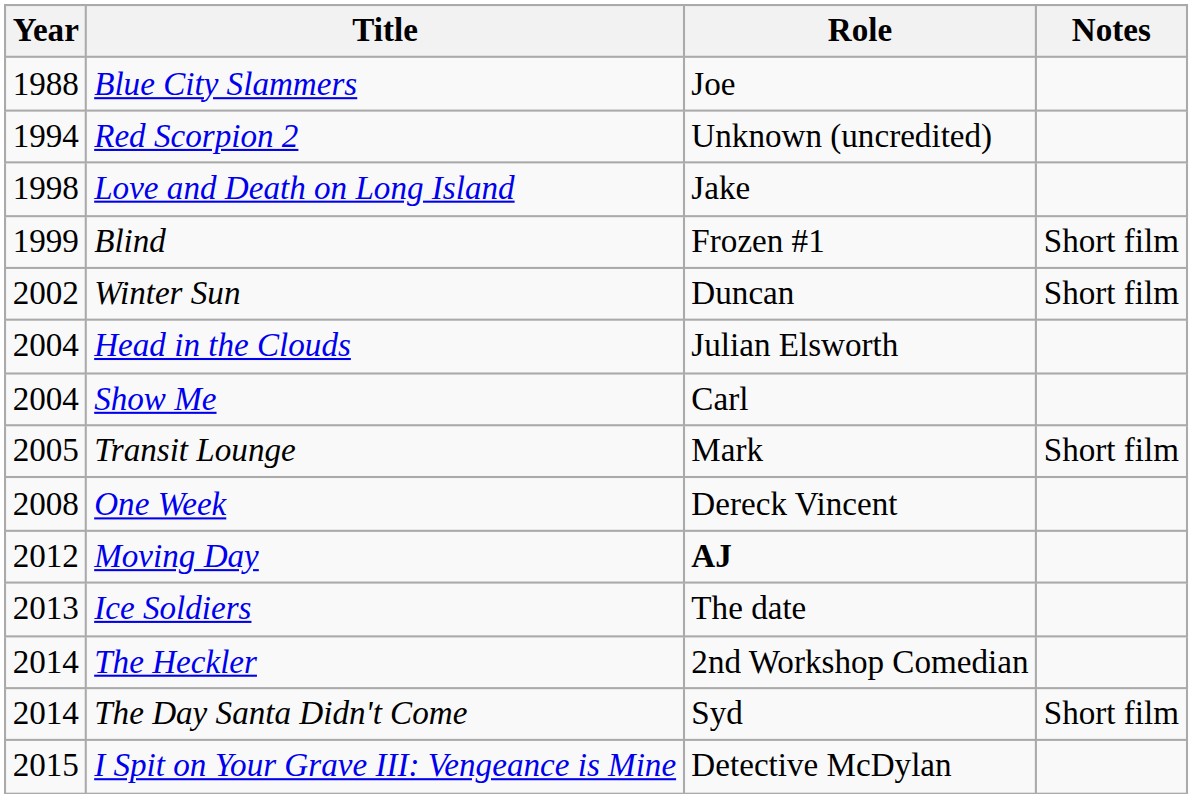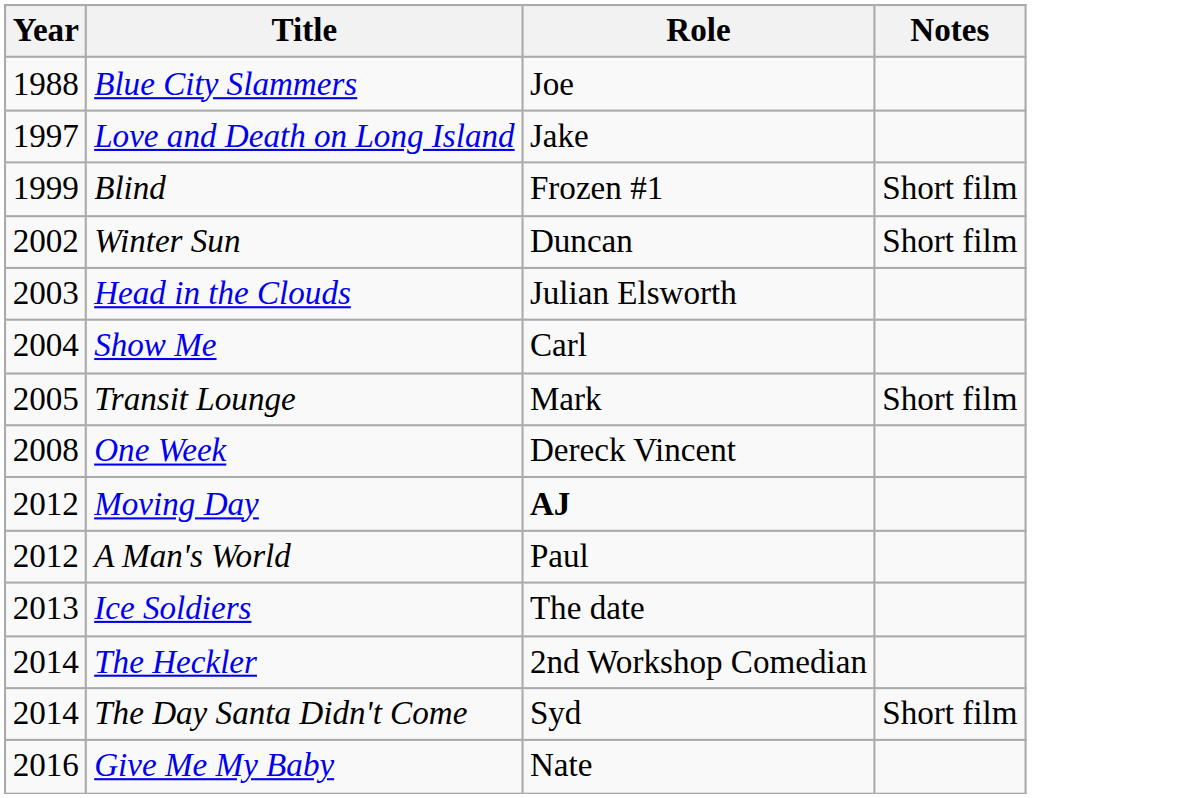- row: 1994 | Red Scorpion 2 | Unknown (uncredited)
Love and Death on Long Island | Year: 1998 -> 1997
Head in the Clouds | Year: 2004 -> 2003
+ row: 2012 | A Man's World | Paul
- row: 2015 | I Spit on Your Grave III: Vengeance is Mine | Detective McDylan
+ row: 2016 | Give Me My Baby | Nate
